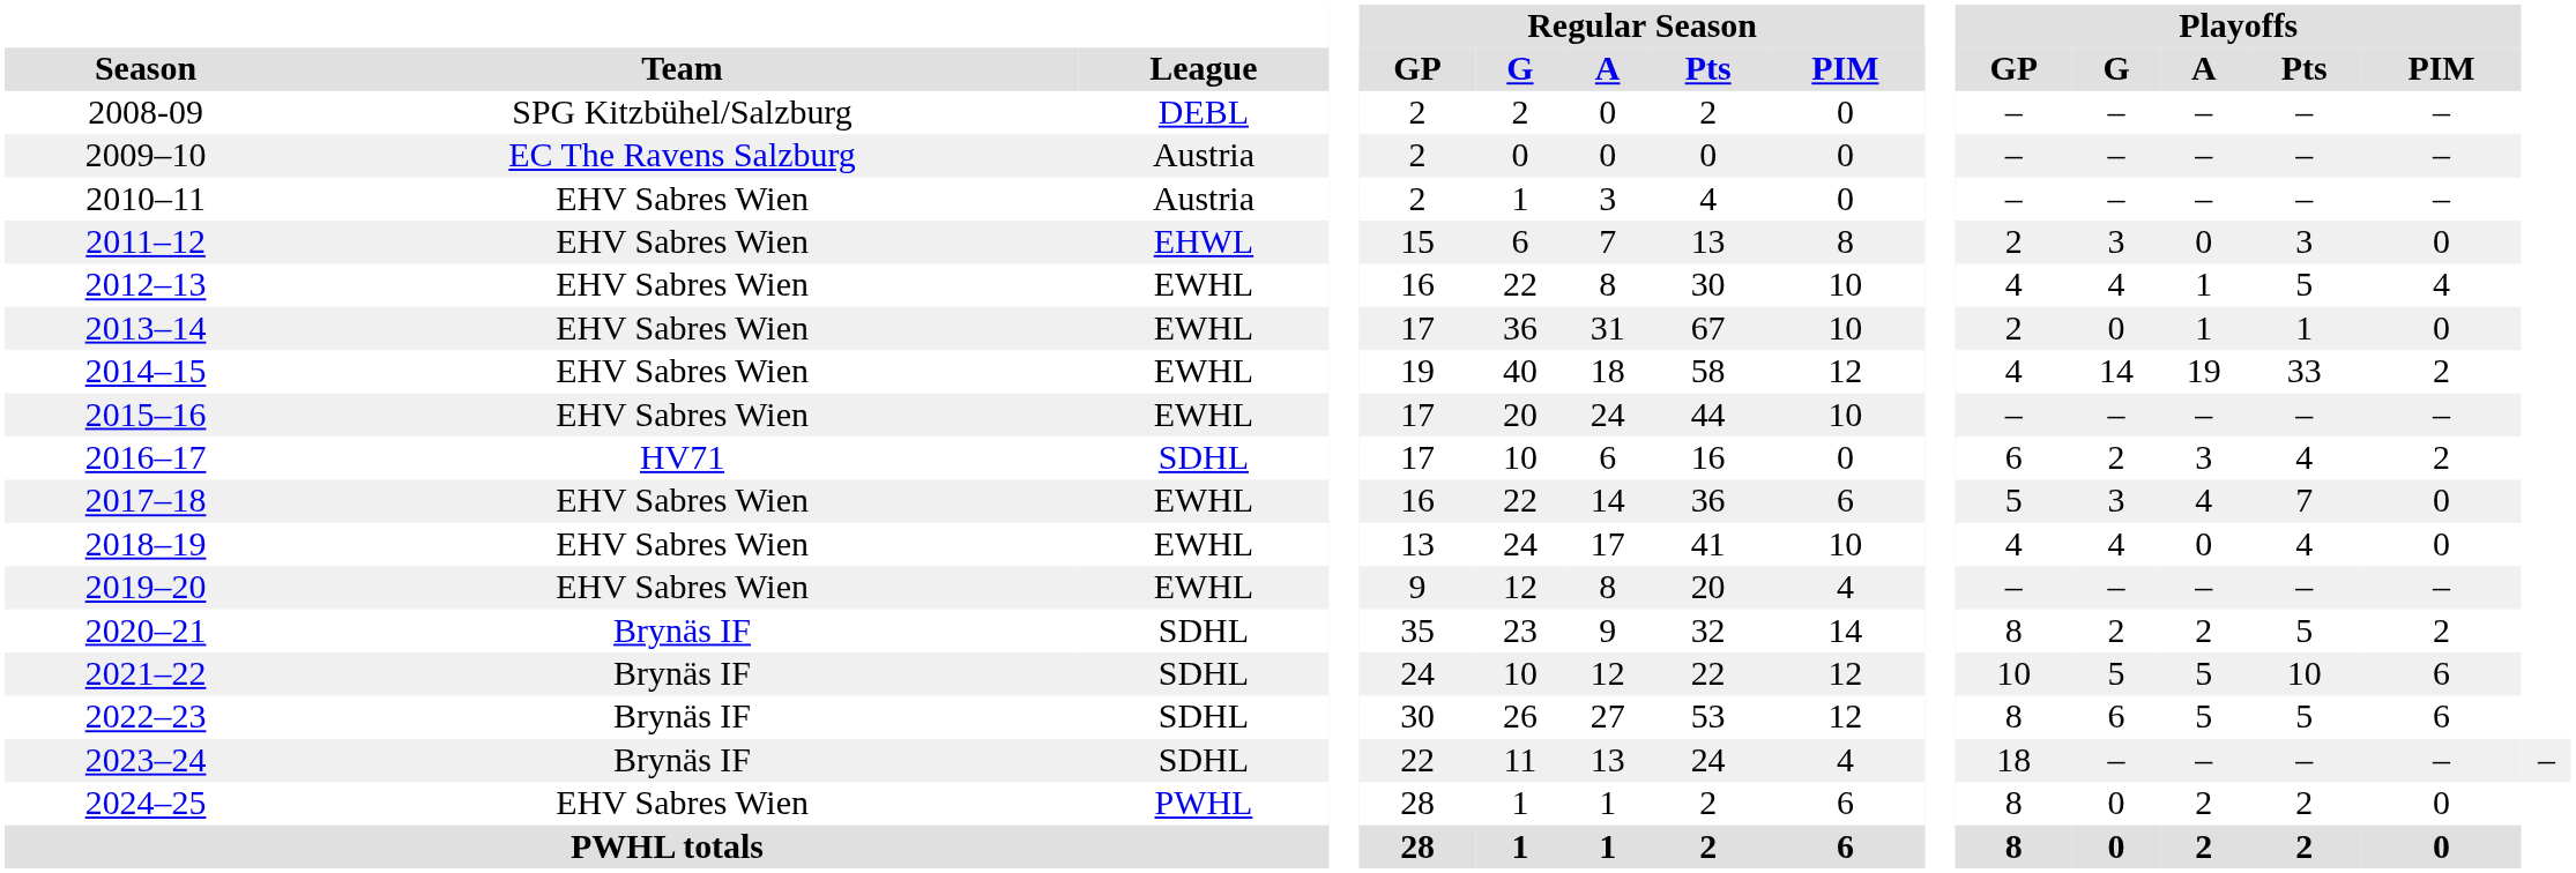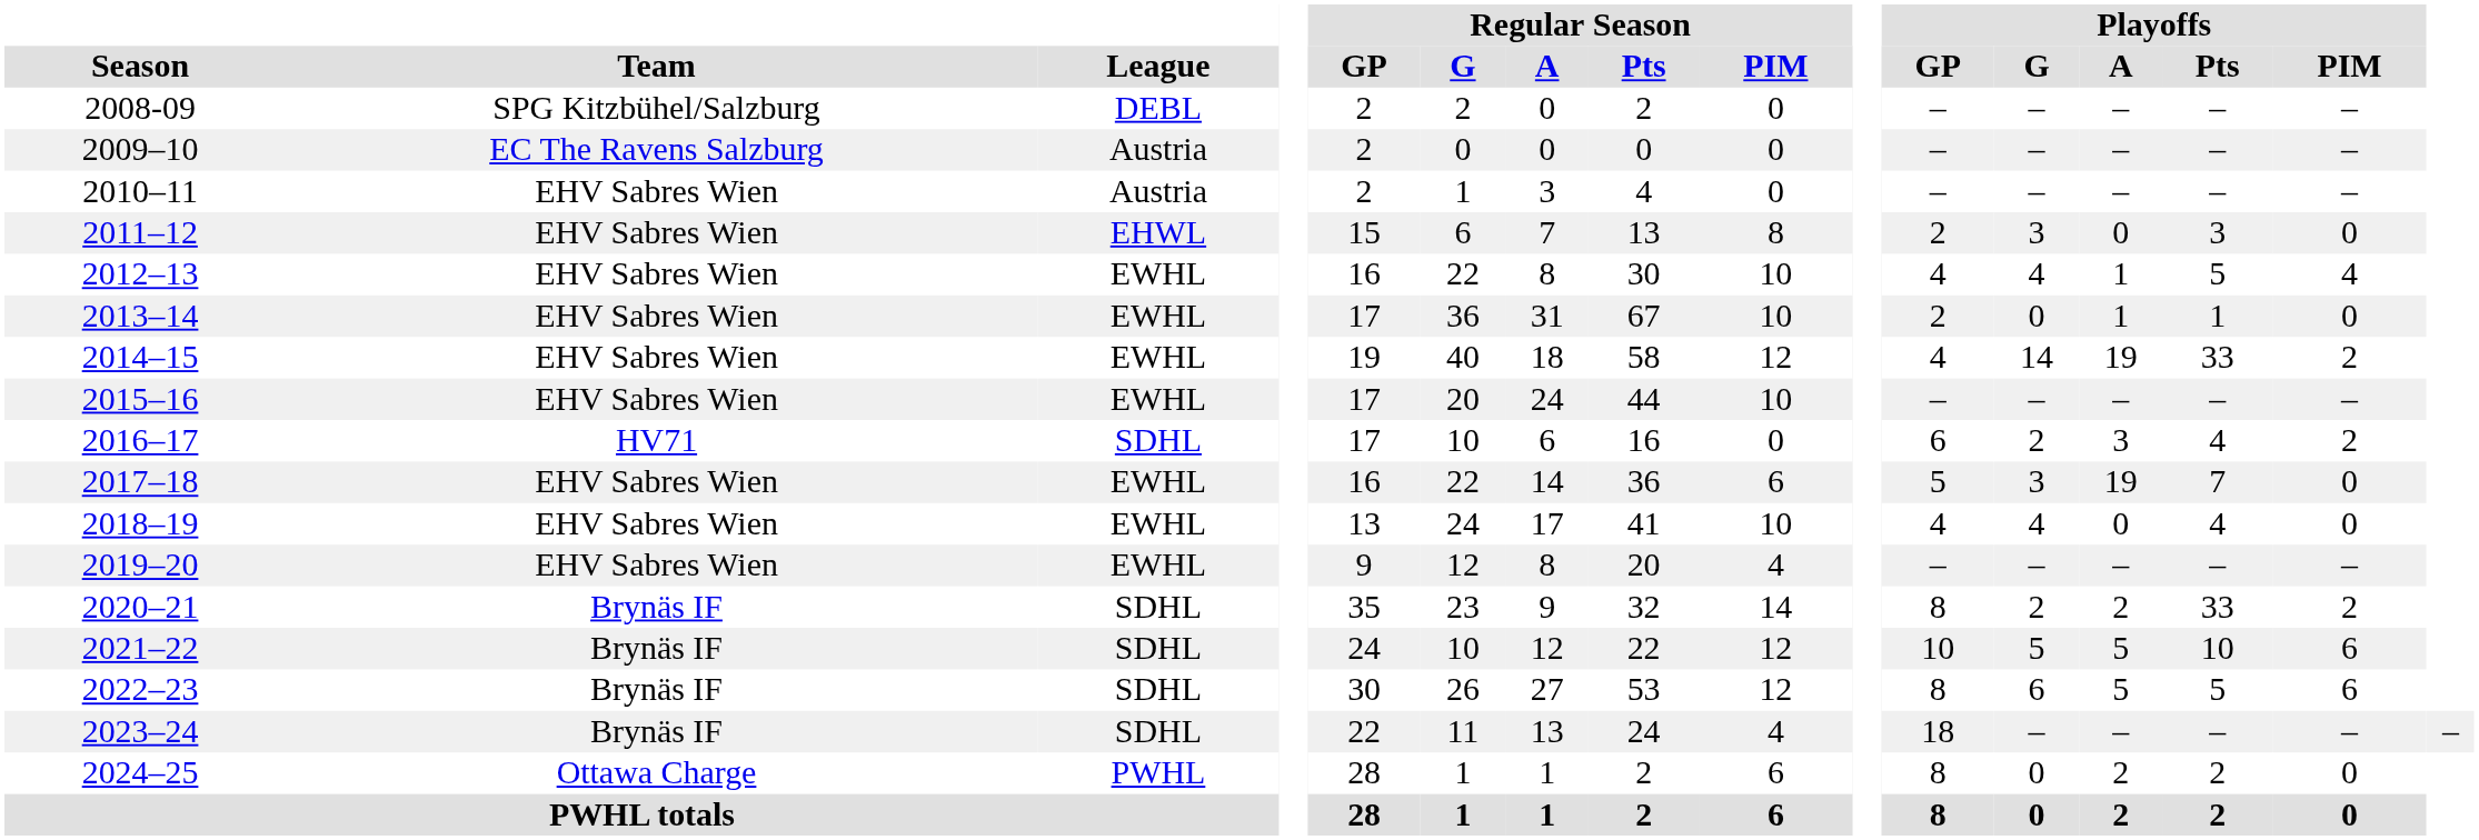2017–18 | Playoffs / A: 4 -> 19
2020–21 | Playoffs / Pts: 5 -> 33
2024–25 | Team: EHV Sabres Wien -> Ottawa Charge
